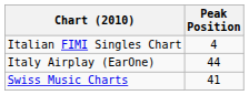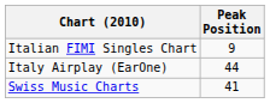Italian FIMI Singles Chart | Peak Position: 4 -> 9
